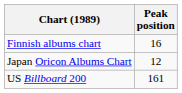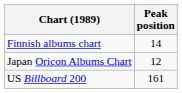Finnish albums chart | Peak position: 16 -> 14
